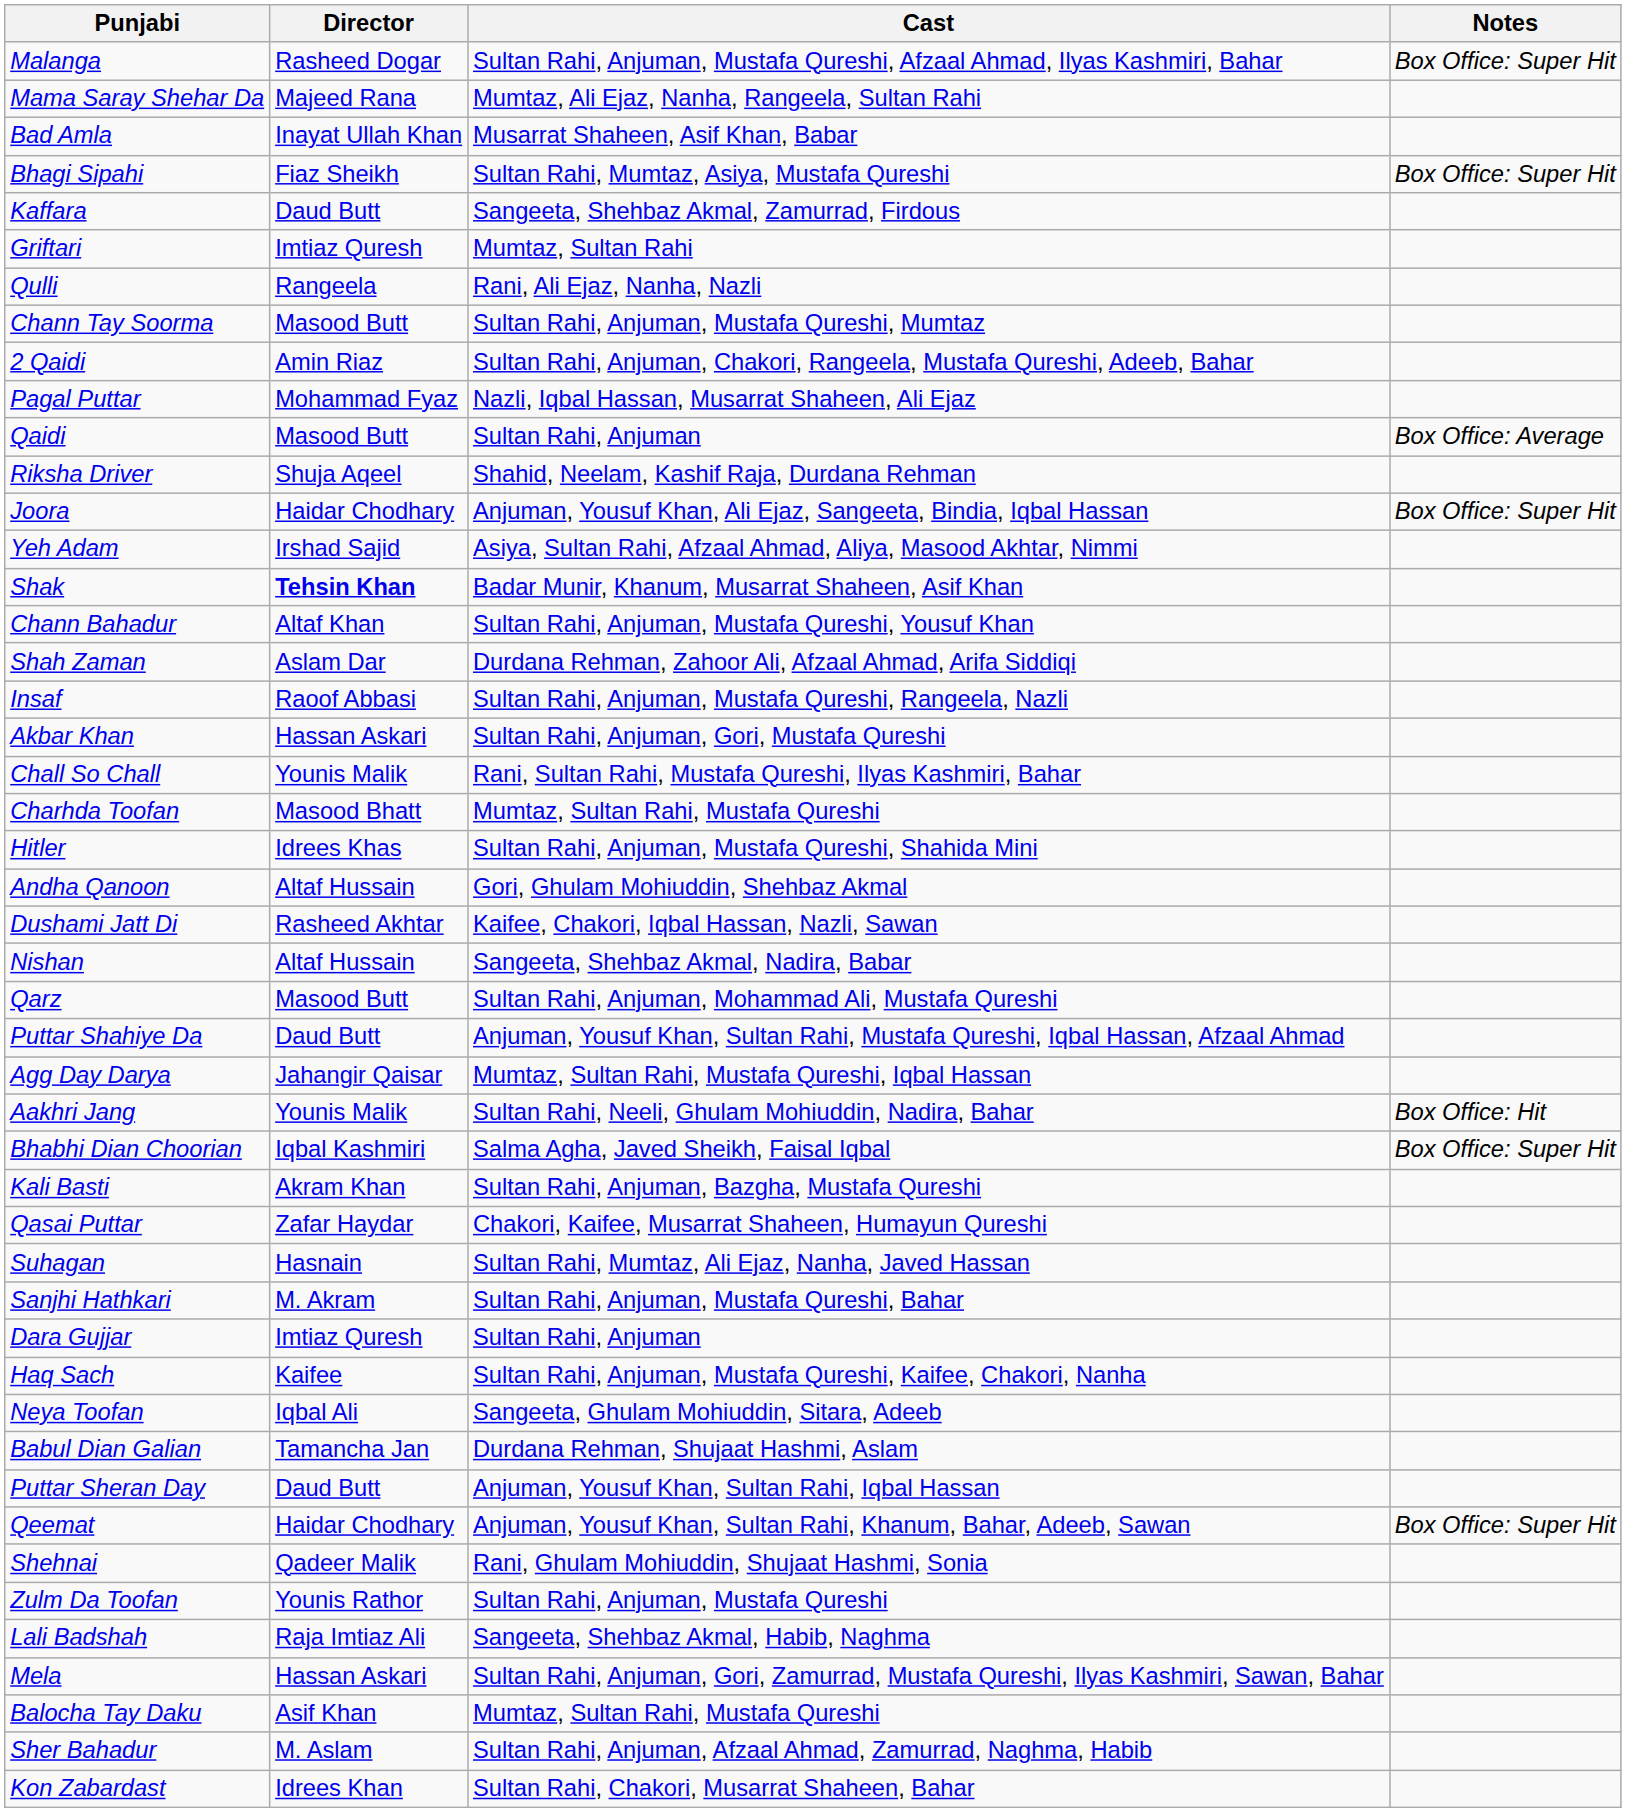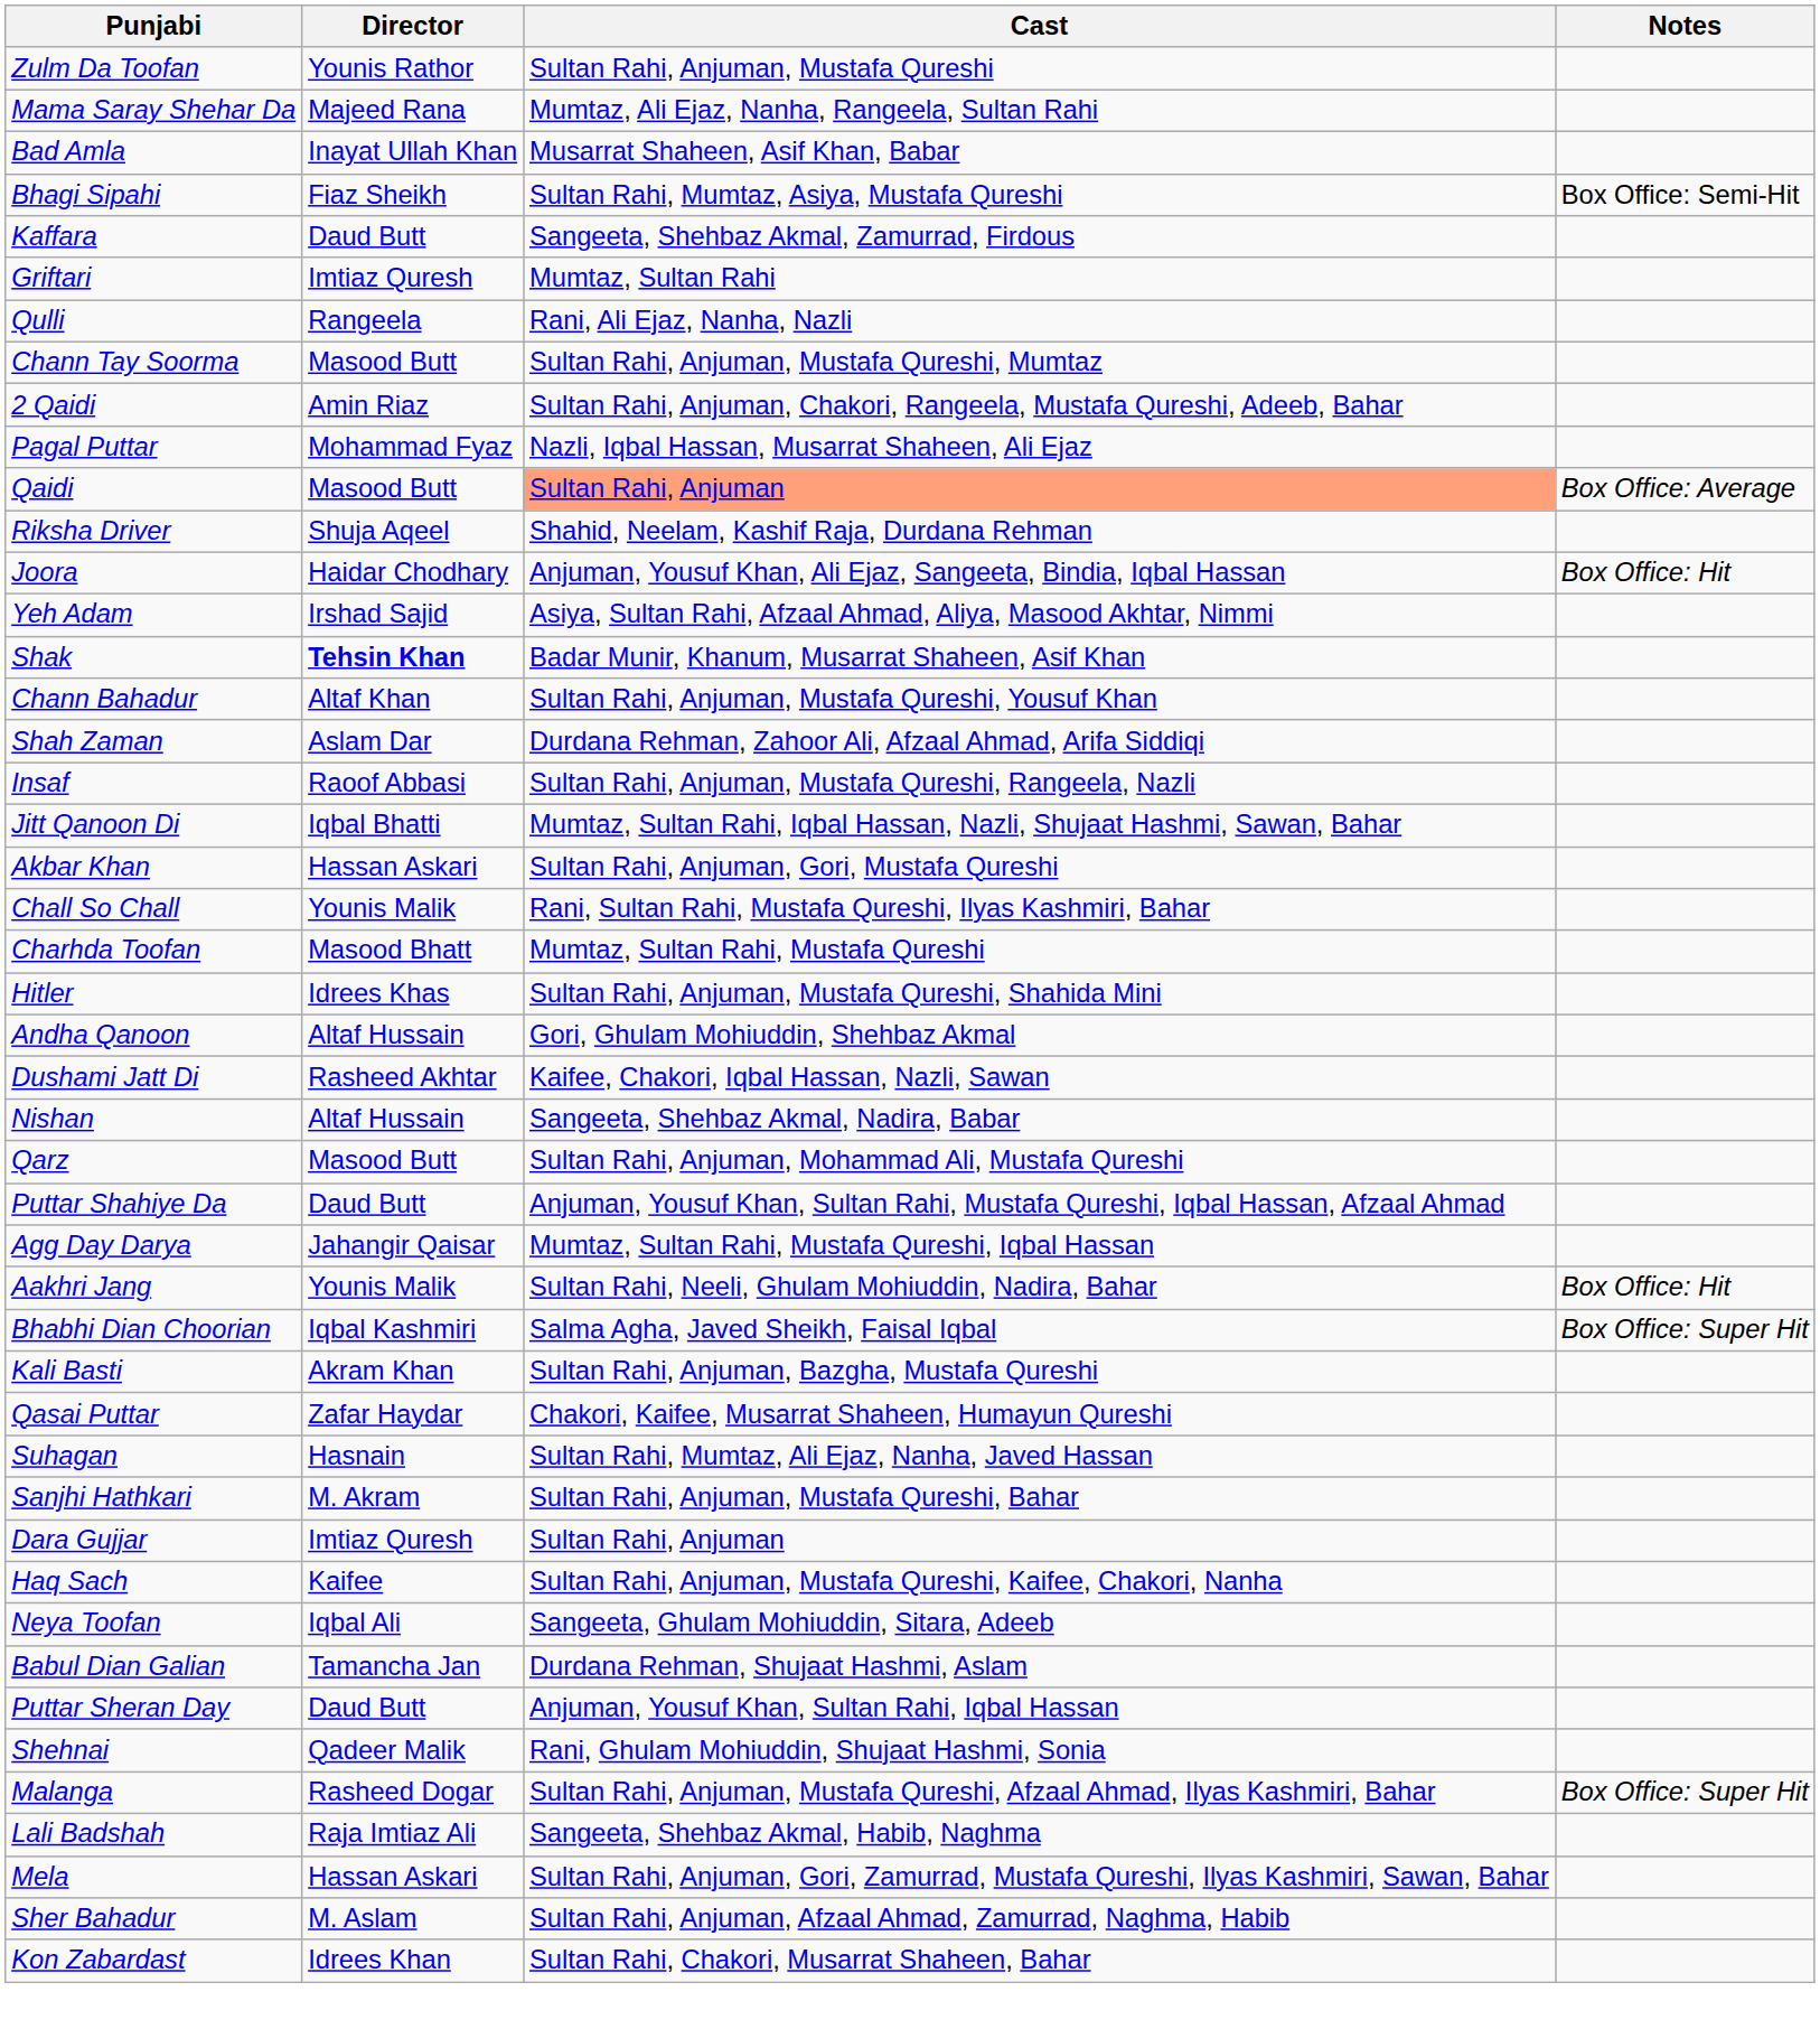rows swapped: Zulm Da Toofan <-> Malanga
Bhagi Sipahi | Notes: Box Office: Super Hit -> Box Office: Semi-Hit
Qaidi | Cast: no background -> lightsalmon background
Joora | Notes: Box Office: Super Hit -> Box Office: Hit
+ row: Jitt Qanoon Di | Iqbal Bhatti | Mumtaz, Sultan Rahi, Iqbal Hassan, Nazli, Shujaat Hashmi, Sawan, Bahar
- row: Qeemat | Haidar Chodhary | Anjuman, Yousuf Khan, Sultan Rahi, Khanum, Bahar, Adeeb, Sawan | Box Office: Super Hit
- row: Balocha Tay Daku | Asif Khan | Mumtaz, Sultan Rahi, Mustafa Qureshi
